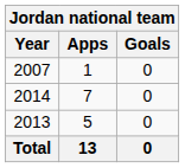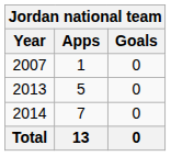rows swapped: 2013 <-> 2014
